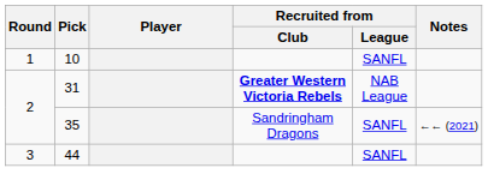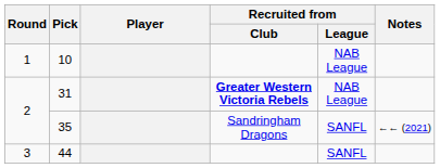10 | Recruited from / League: SANFL -> NAB League
